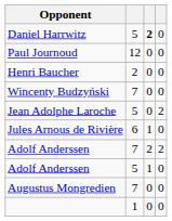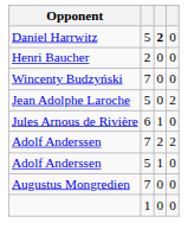- row: Paul Journoud | 12 | 0 | 0
